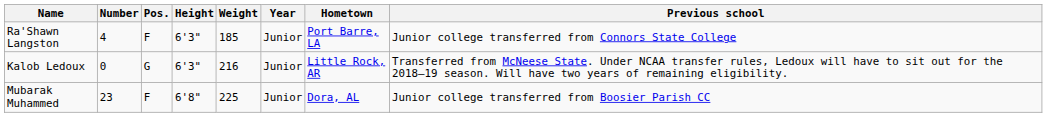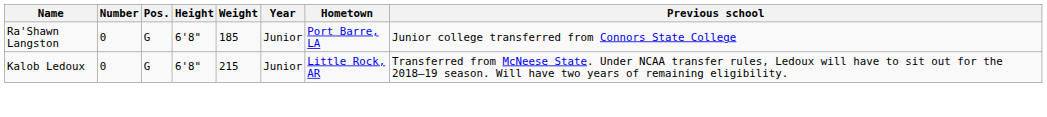Ra'Shawn Langston | Number: 4 -> 0
Ra'Shawn Langston | Pos.: F -> G
Ra'Shawn Langston | Height: 6'3" -> 6'8"
Kalob Ledoux | Height: 6'3" -> 6'8"
Kalob Ledoux | Weight: 216 -> 215
- row: Mubarak Muhammed | 23 | F | 6'8" | 225 | Junior | Dora, AL | Junior college transferred from Boosier Parish CC
